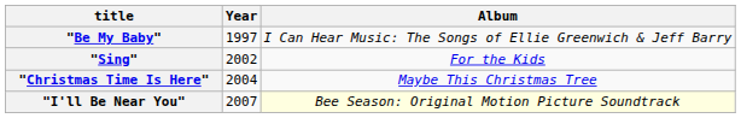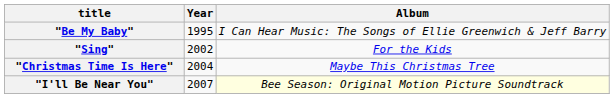"Be My Baby" | Year: 1997 -> 1995
